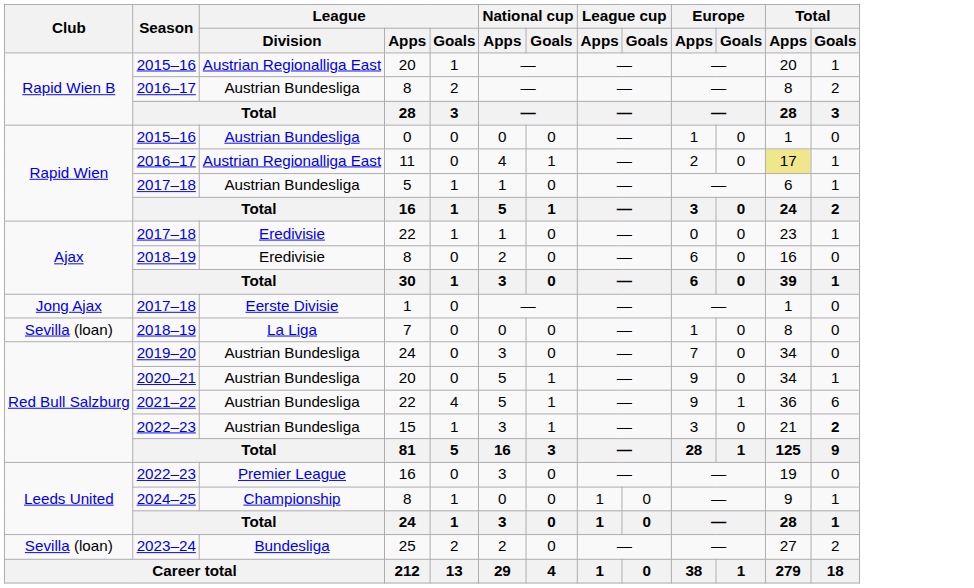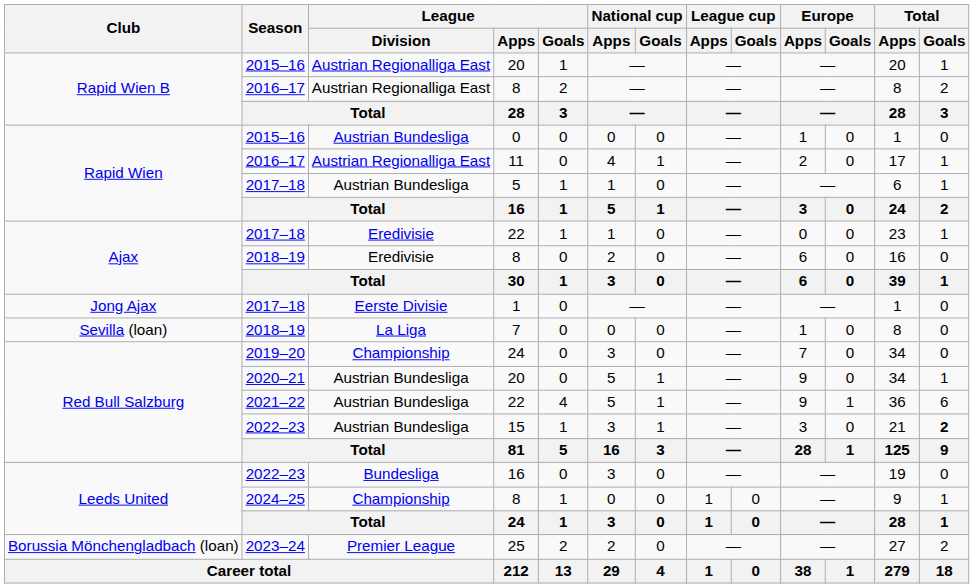2016–17 / 8 | League / Division: Austrian Bundesliga -> Austrian Regionalliga East
11 | Total / Apps: khaki background -> no background
2019–20 / 24 | League / Division: Austrian Bundesliga -> Championship
2022–23 / 16 | League / Division: Premier League -> Bundesliga
25 | Club: Sevilla (loan) -> Borussia Mönchengladbach (loan)
25 | League / Division: Bundesliga -> Premier League
